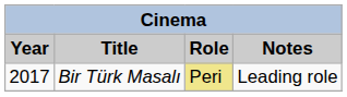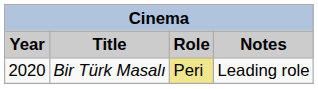Bir Türk Masalı | Year: 2017 -> 2020
